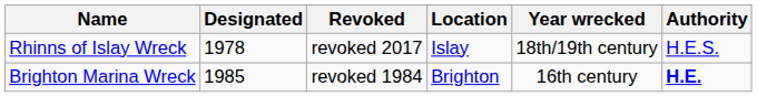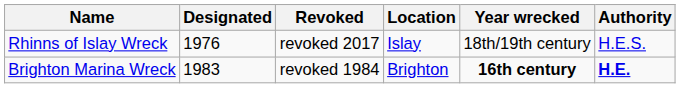Rhinns of Islay Wreck | Designated: 1978 -> 1976
Brighton Marina Wreck | Designated: 1985 -> 1983
Brighton Marina Wreck | Year wrecked: normal -> bold
